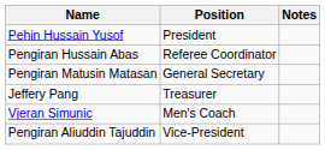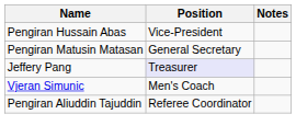- row: Pehin Hussain Yusof | President
Pengiran Hussain Abas | Position: Referee Coordinator -> Vice-President
Jeffery Pang | Position: no background -> lavender background
Pengiran Aliuddin Tajuddin | Position: Vice-President -> Referee Coordinator
